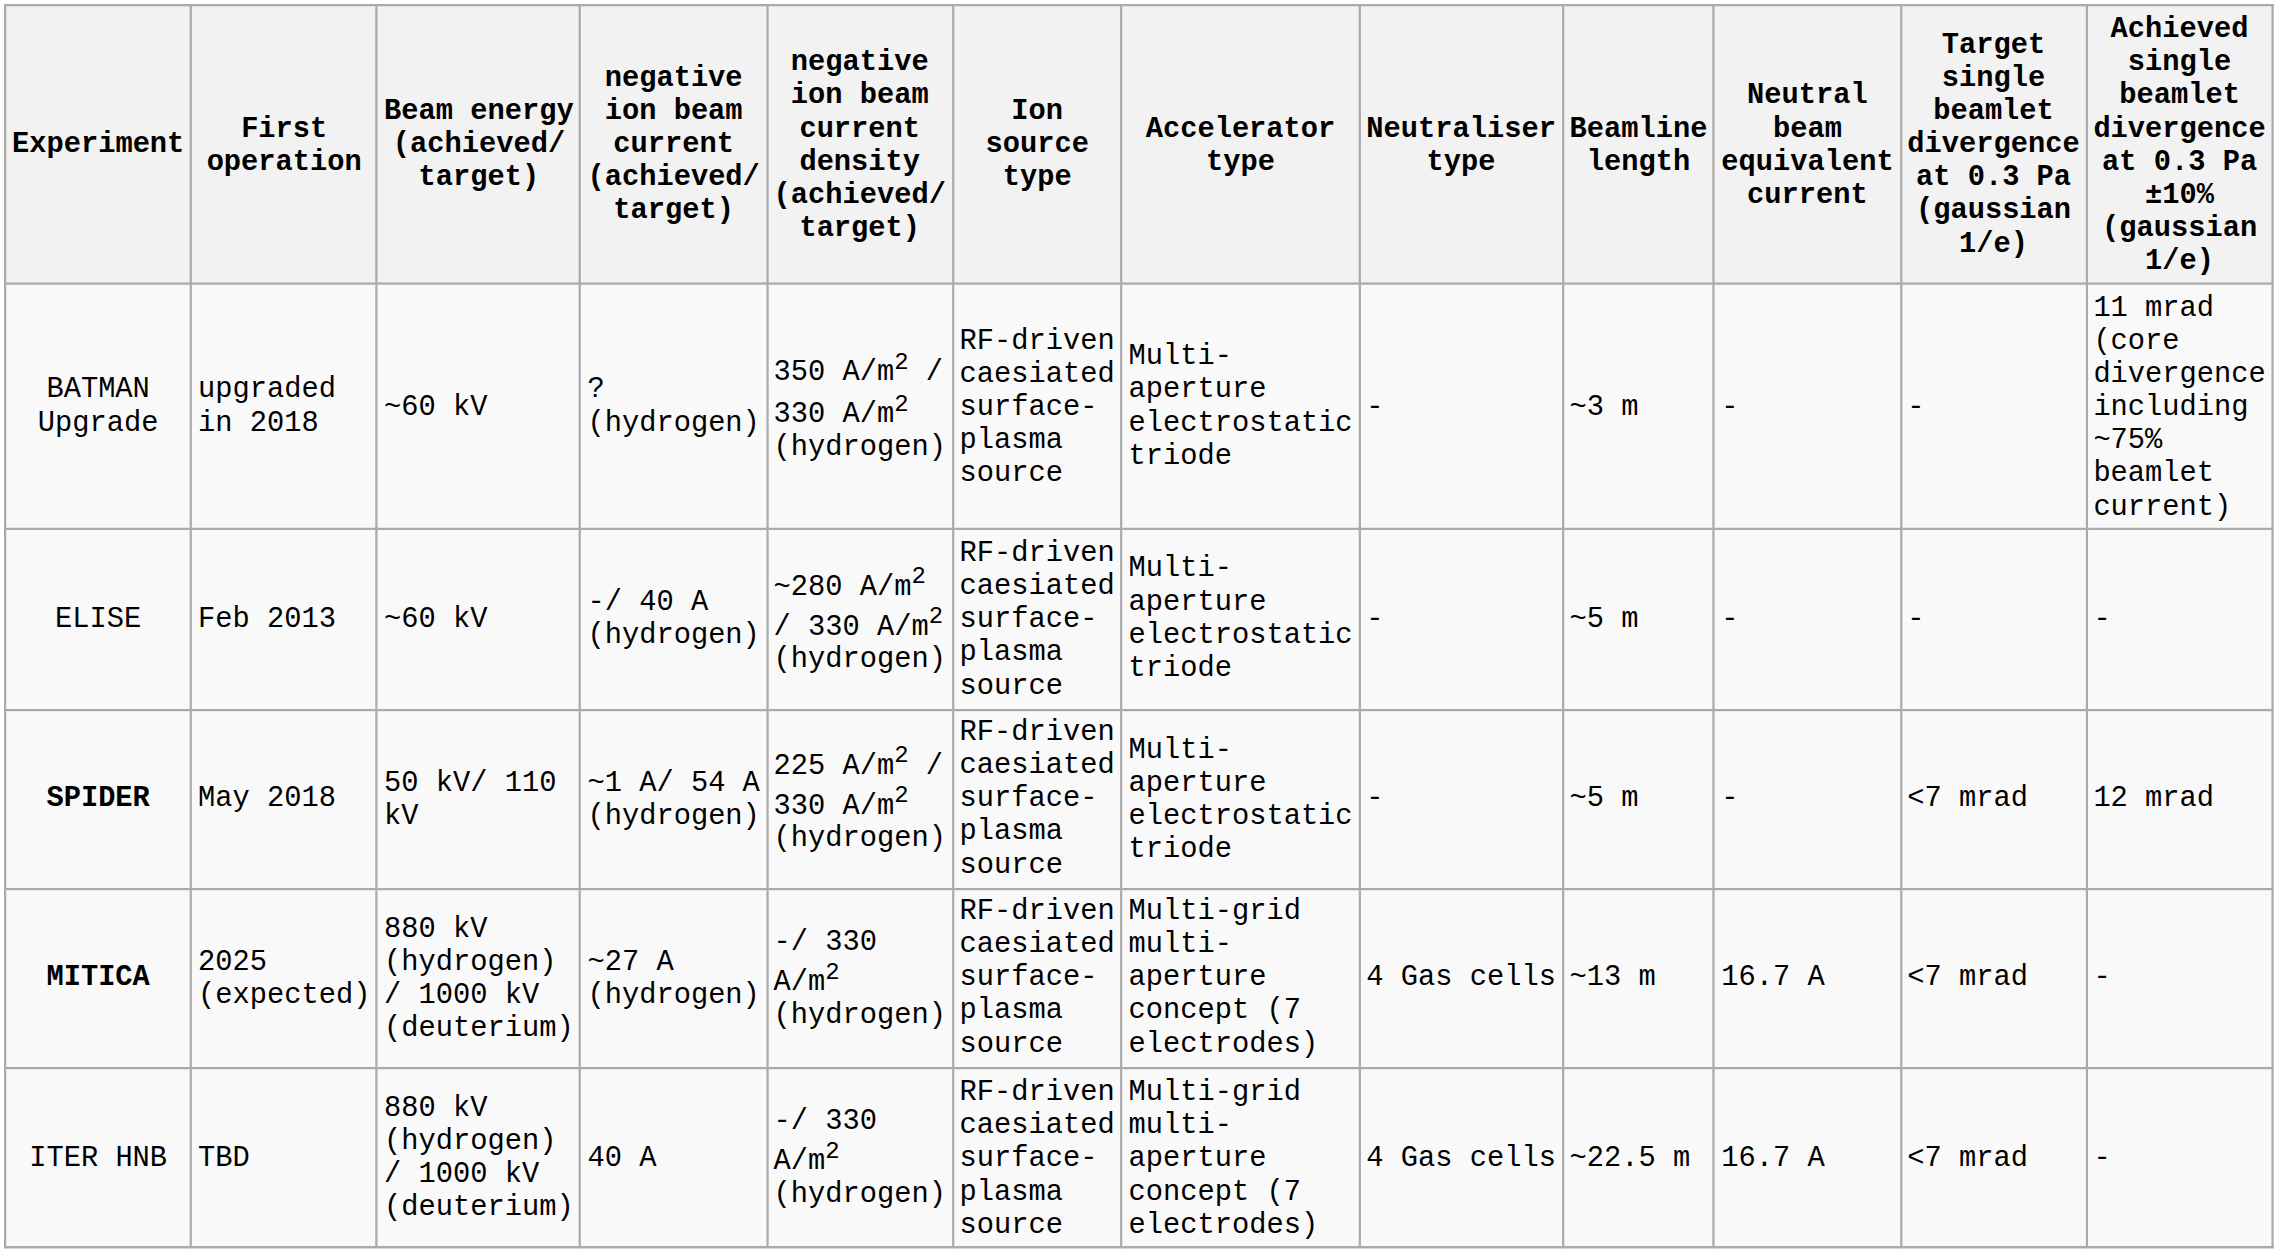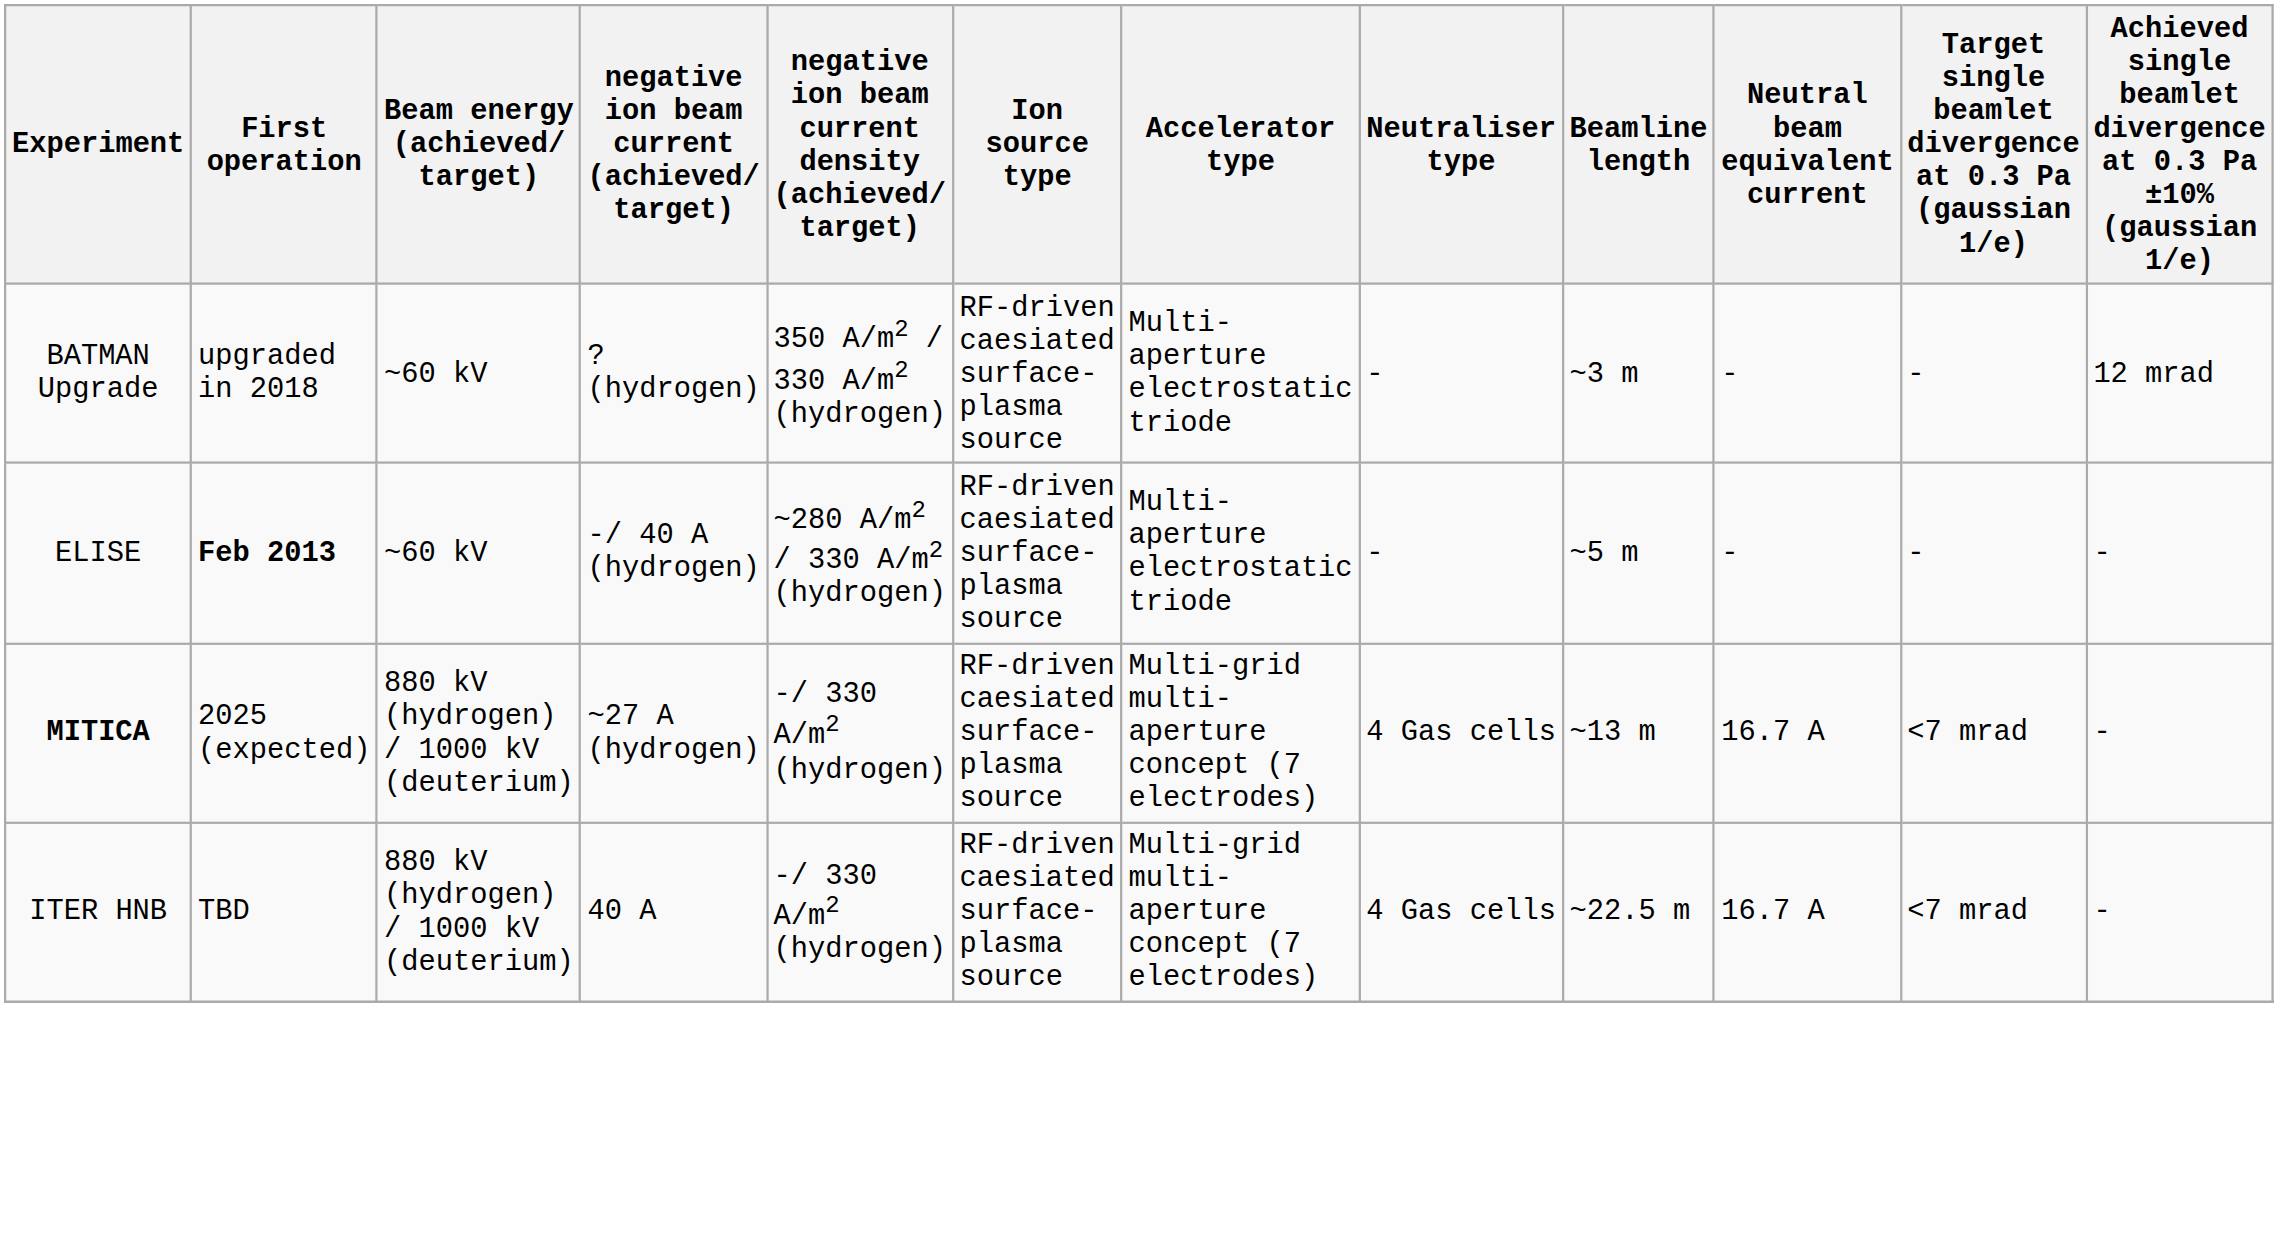BATMAN Upgrade | column 12: 11 mrad (core divergence including ~75% beamlet current) -> 12 mrad
ELISE | First operation: normal -> bold
- row: SPIDER | May 2018 | 50 kV/ 110 kV | ~1 A/ 54 A (hydrogen) | 225 A/m2 / 330 A/m2 (hydrogen) | RF-driven caesiated surface-plasma source | Multi-aperture electrostatic triode | - | ~5 m | - | <7 mrad | 12 mrad
